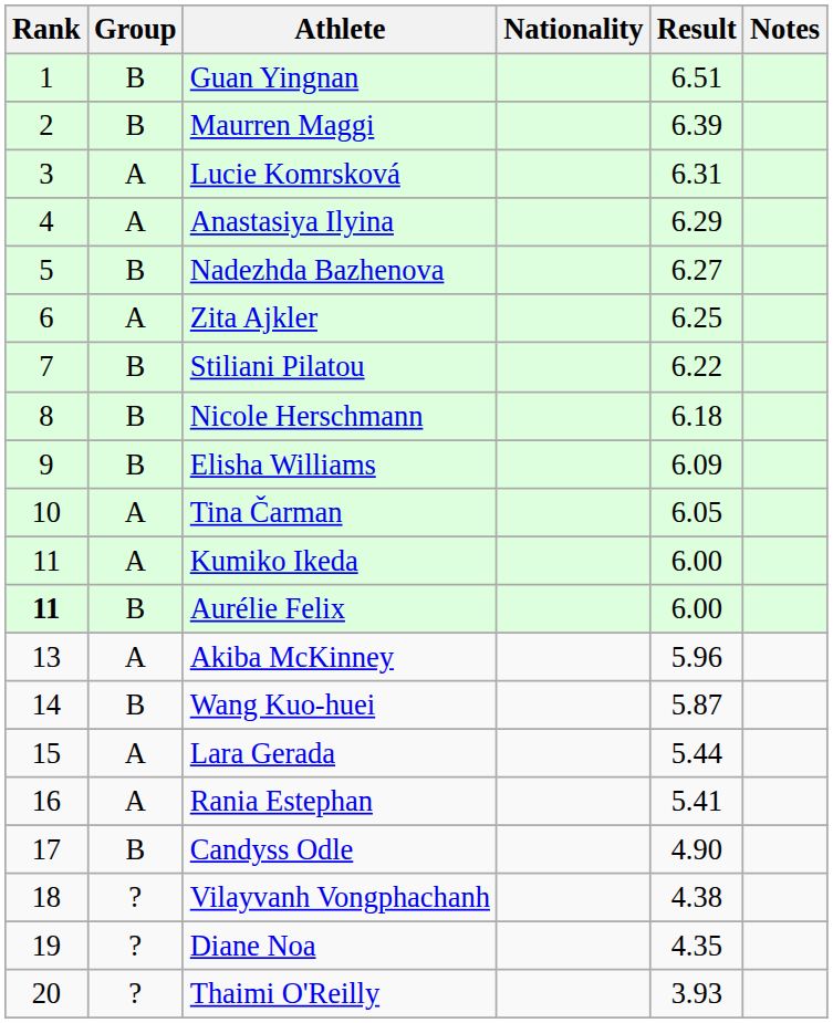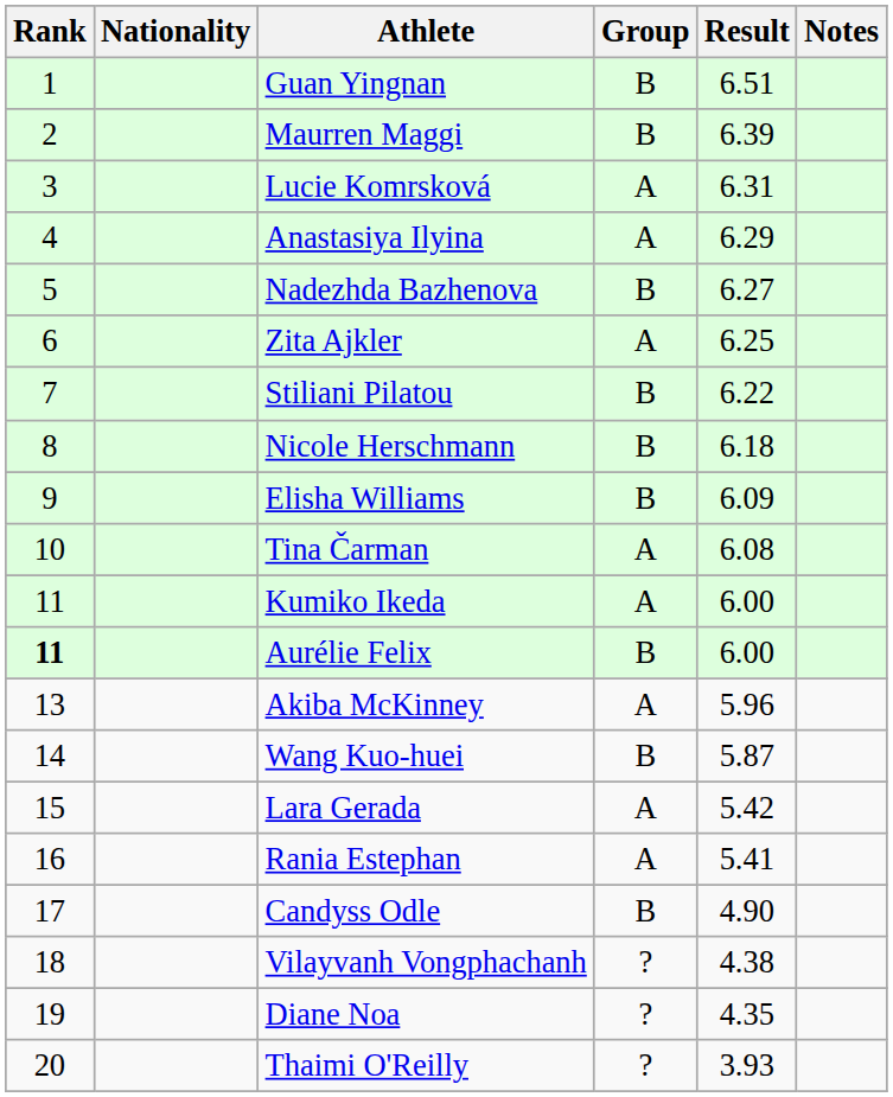columns swapped: Group <-> Nationality
Tina Čarman | Result: 6.05 -> 6.08
Lara Gerada | Result: 5.44 -> 5.42
